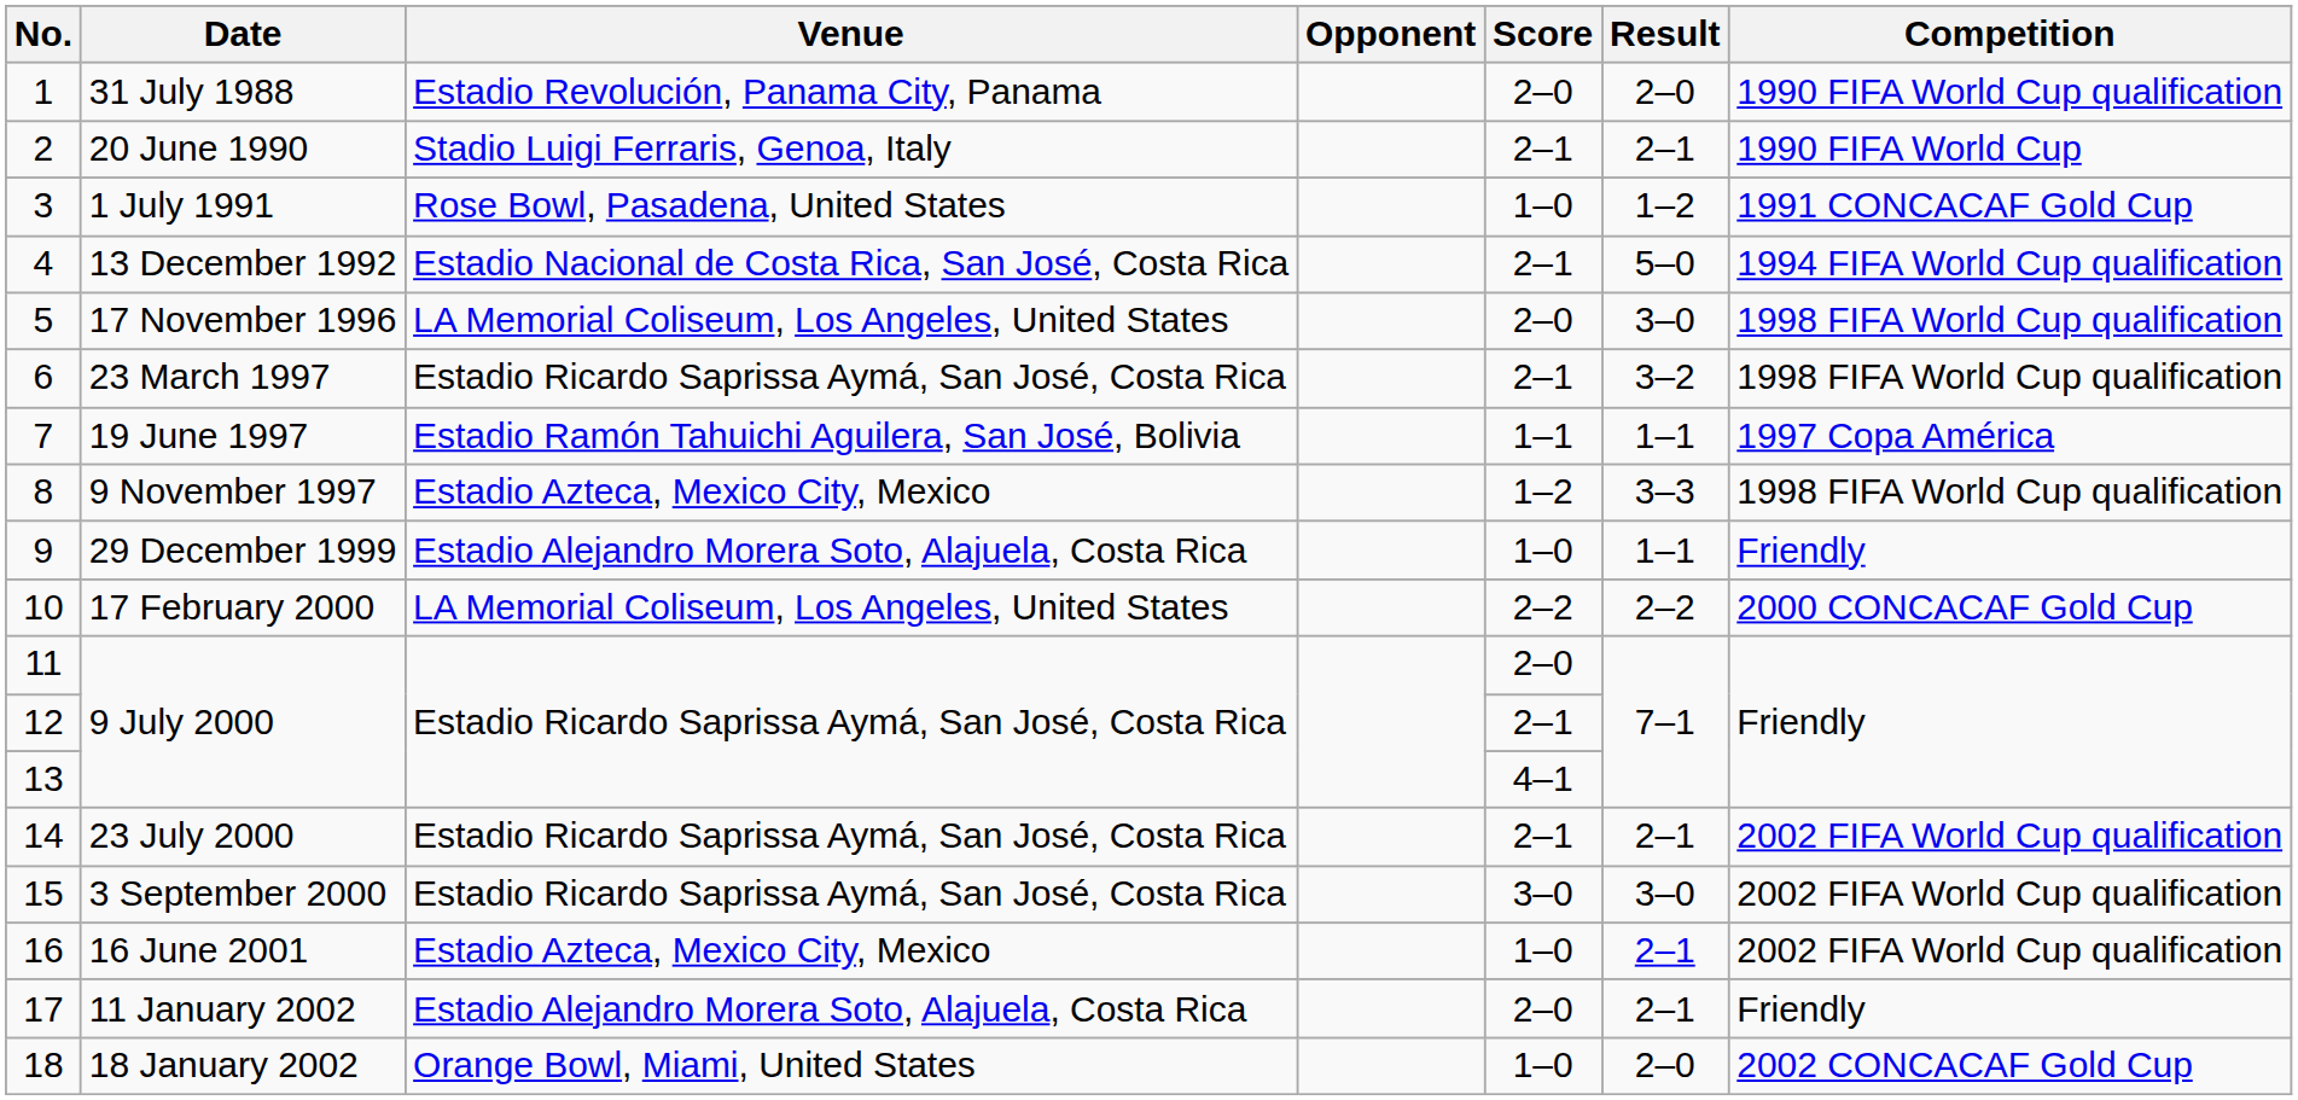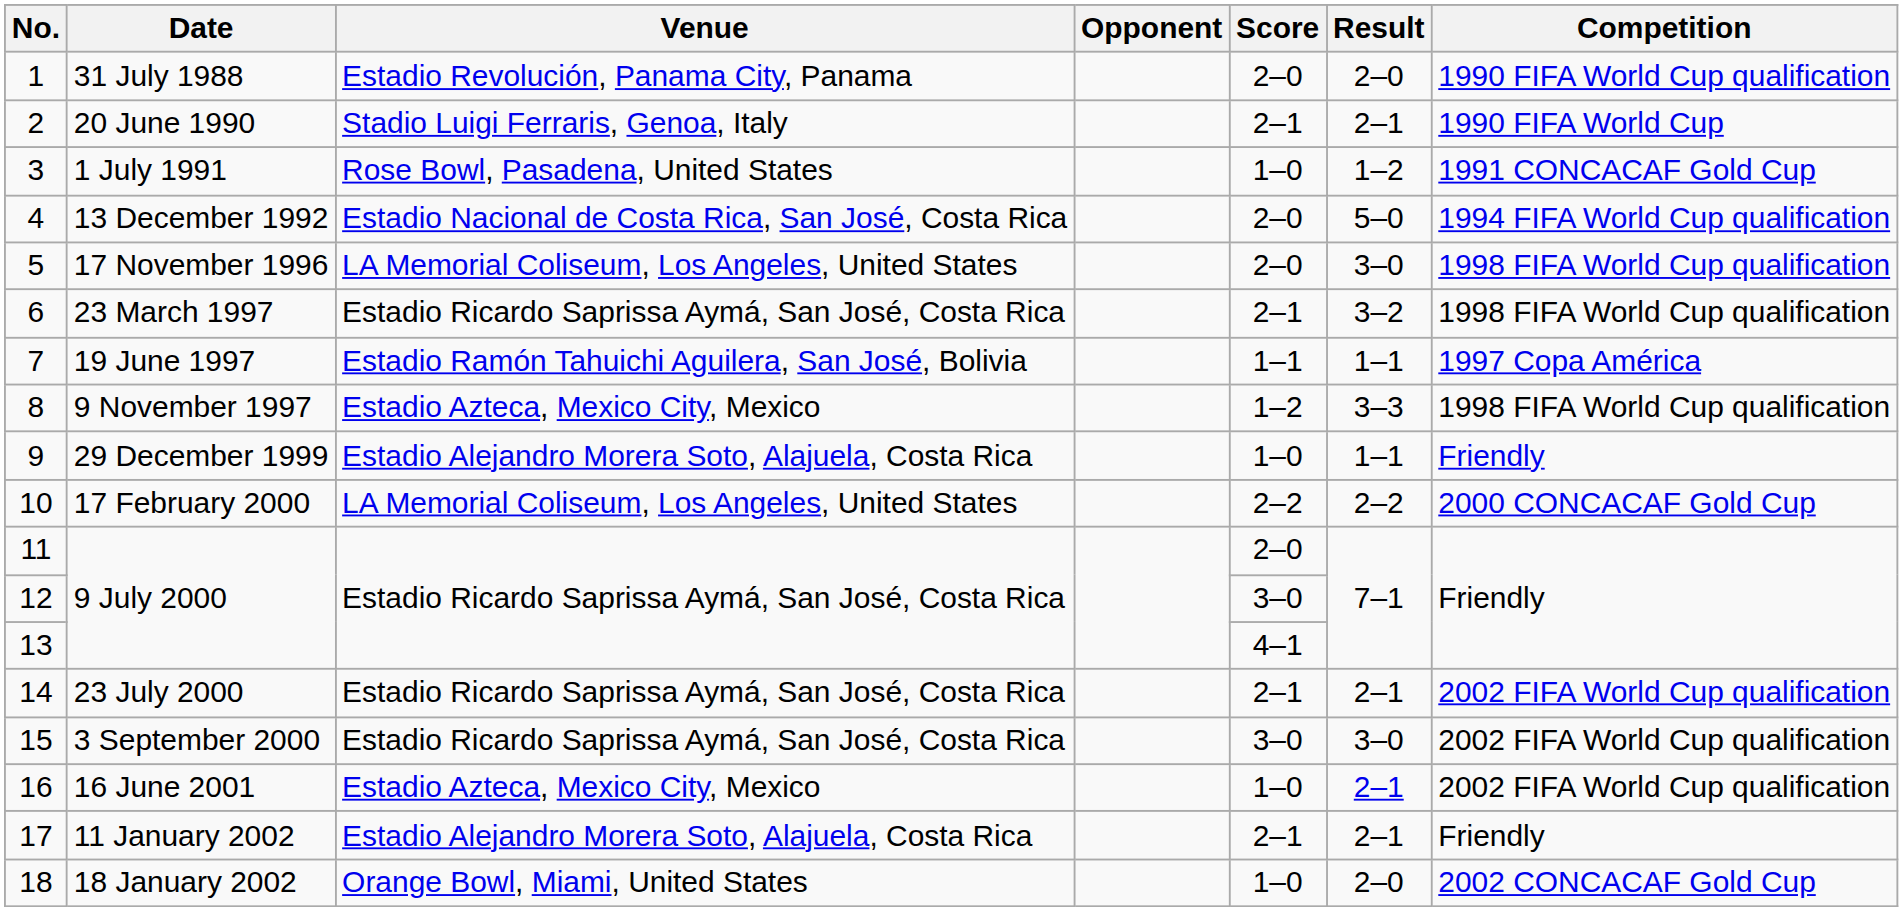4 | Score: 2–1 -> 2–0
12 | Score: 2–1 -> 3–0
17 | Score: 2–0 -> 2–1
